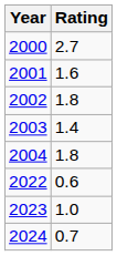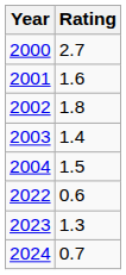2004 | Rating: 1.8 -> 1.5
2023 | Rating: 1.0 -> 1.3
